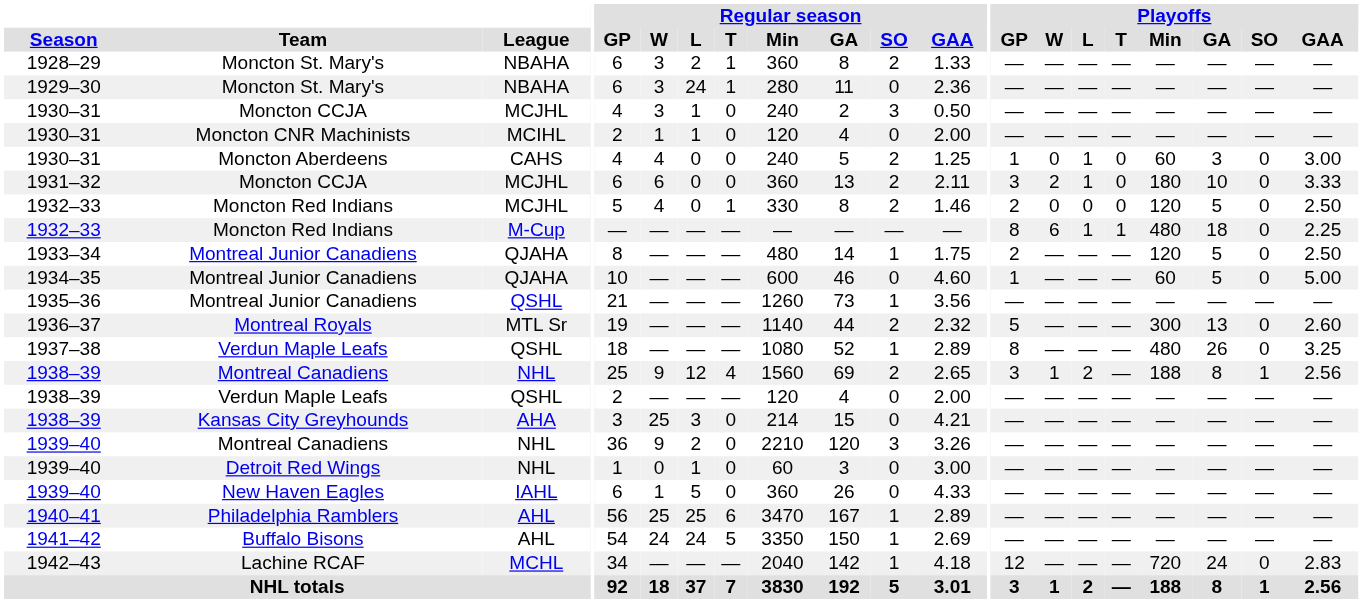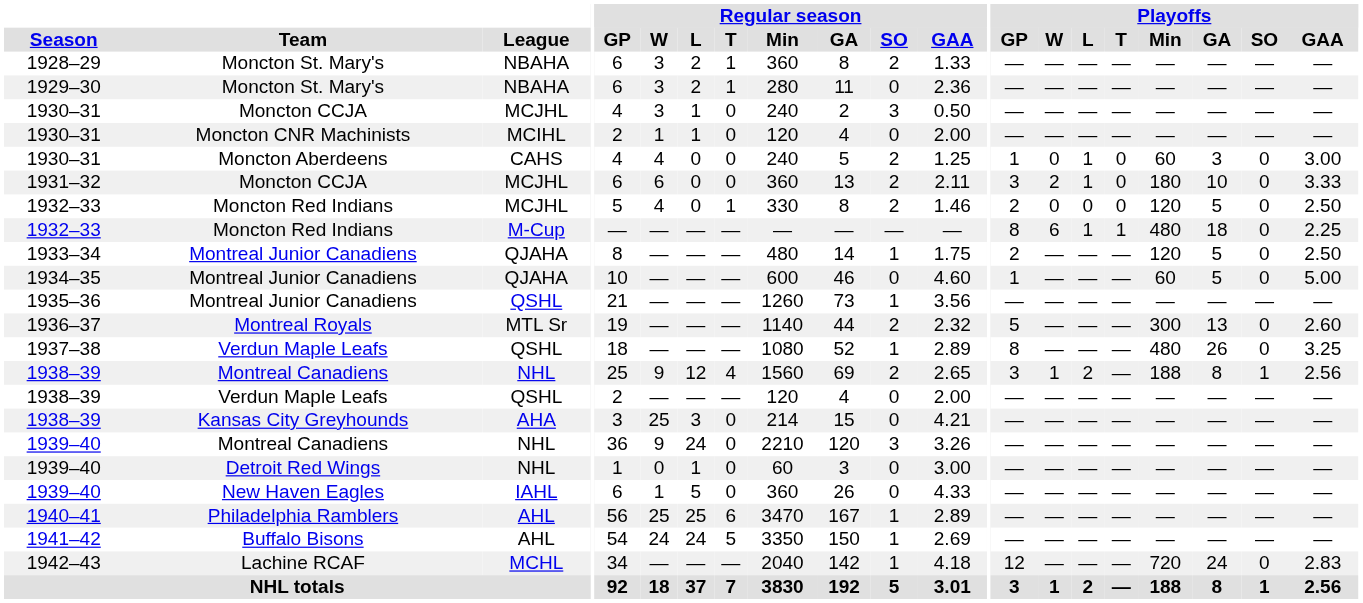1929–30 | Regular season / L: 24 -> 2
1939–40 / Montreal Canadiens | Regular season / L: 2 -> 24
